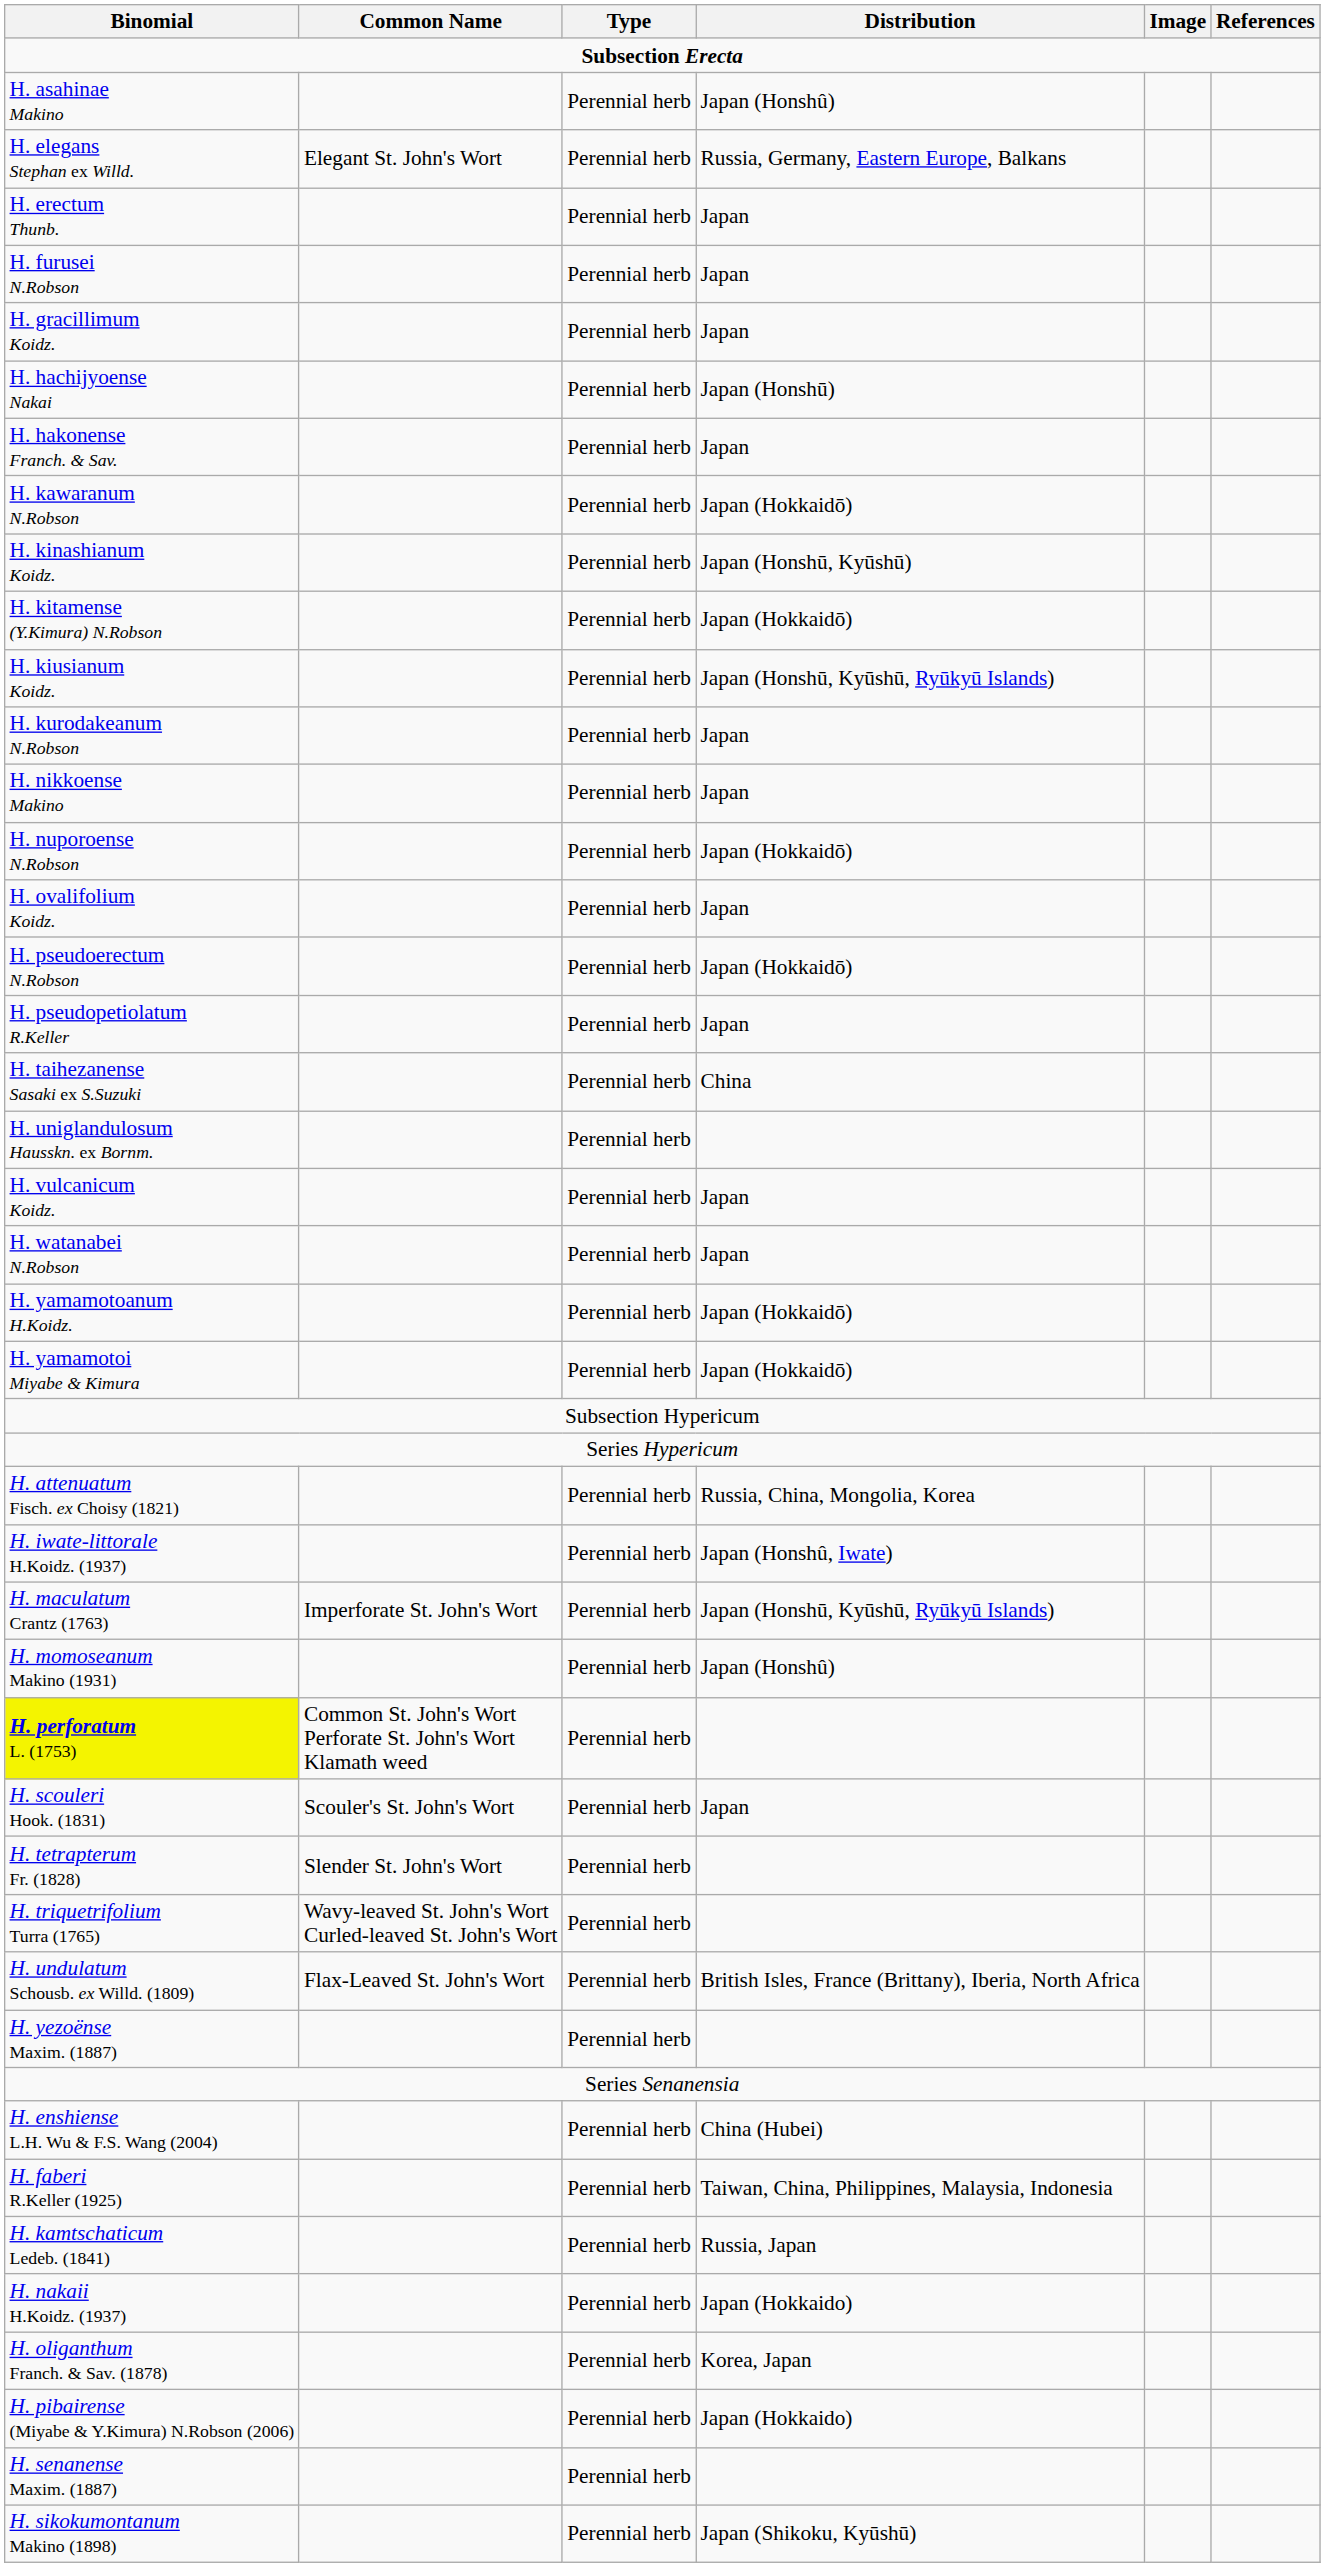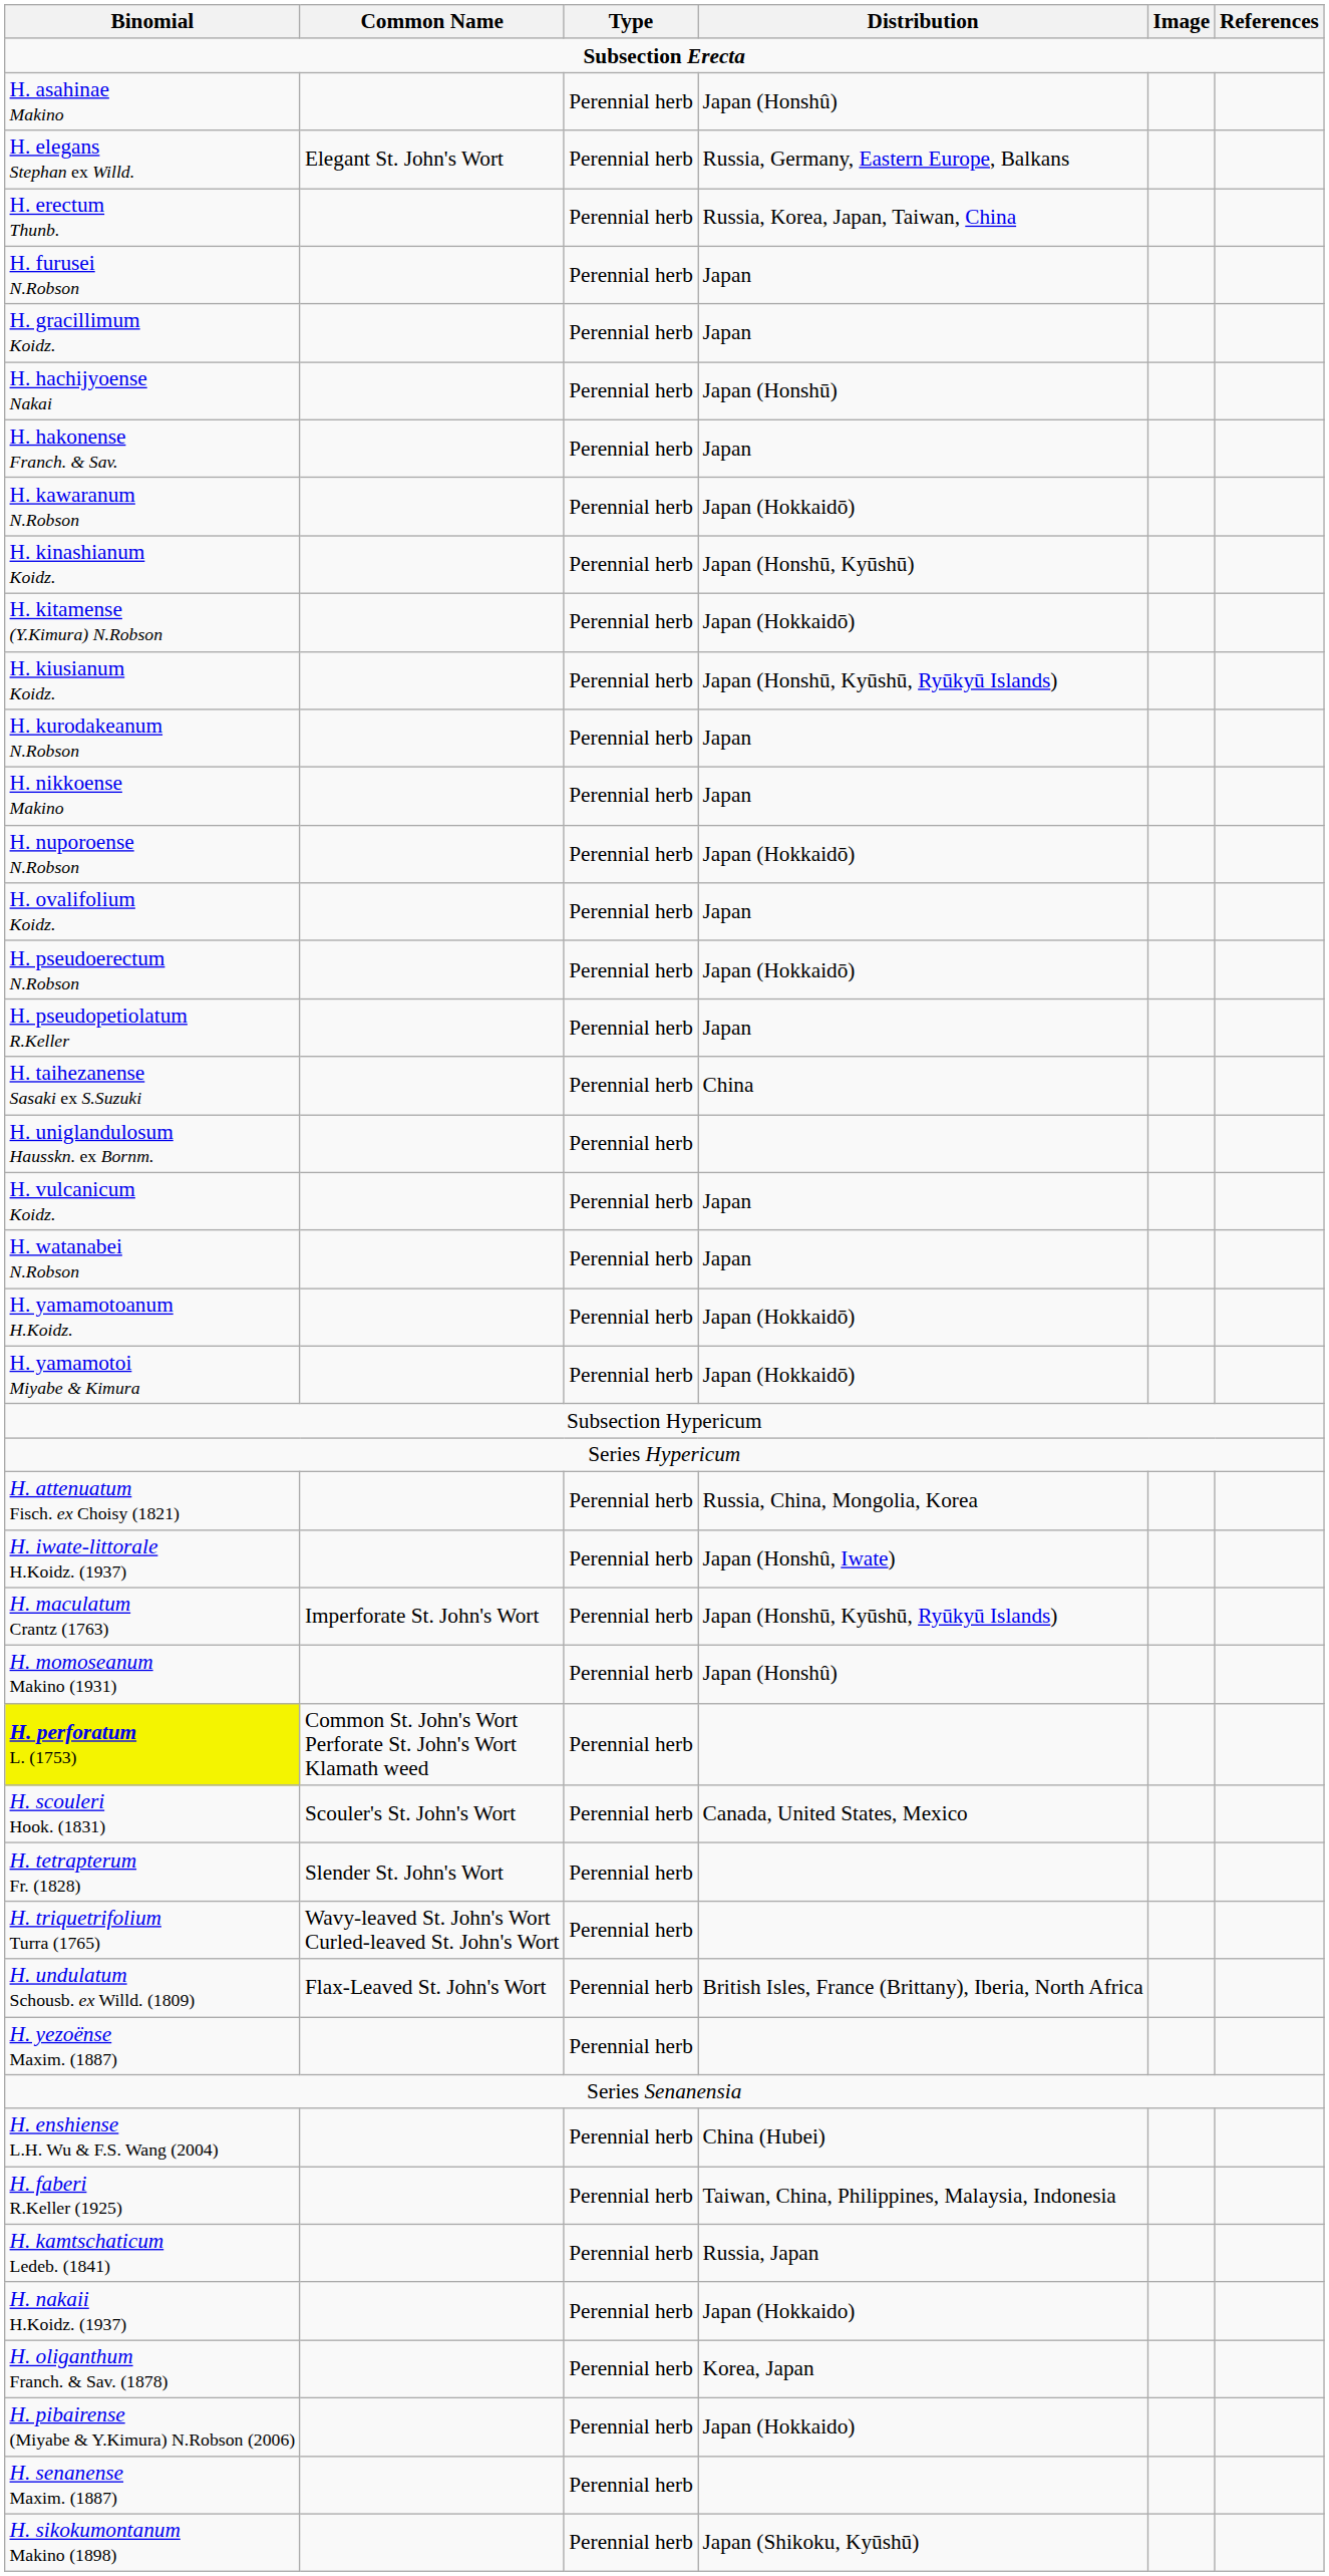H. erectum Thunb. | Distribution: Japan -> Russia, Korea, Japan, Taiwan, China
H. scouleri Hook. (1831) | Distribution: Japan -> Canada, United States, Mexico
